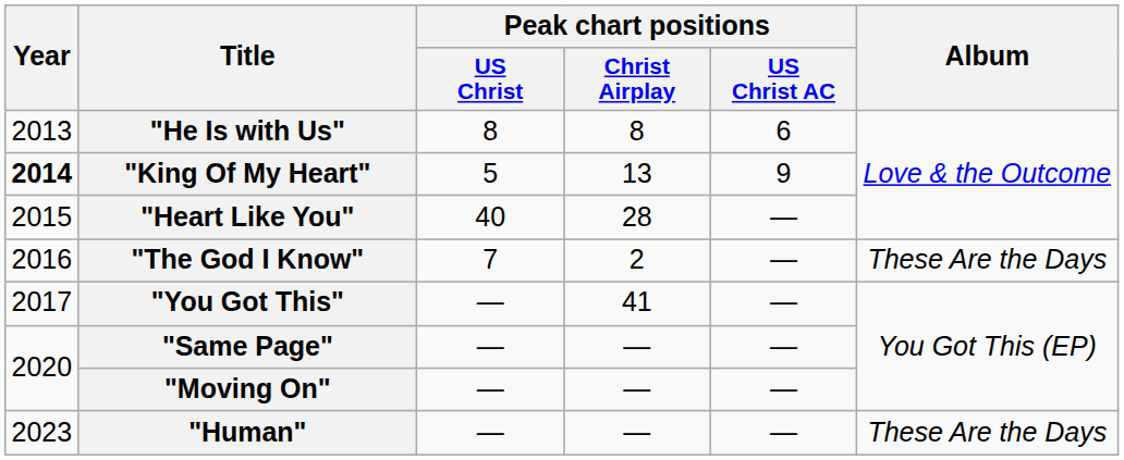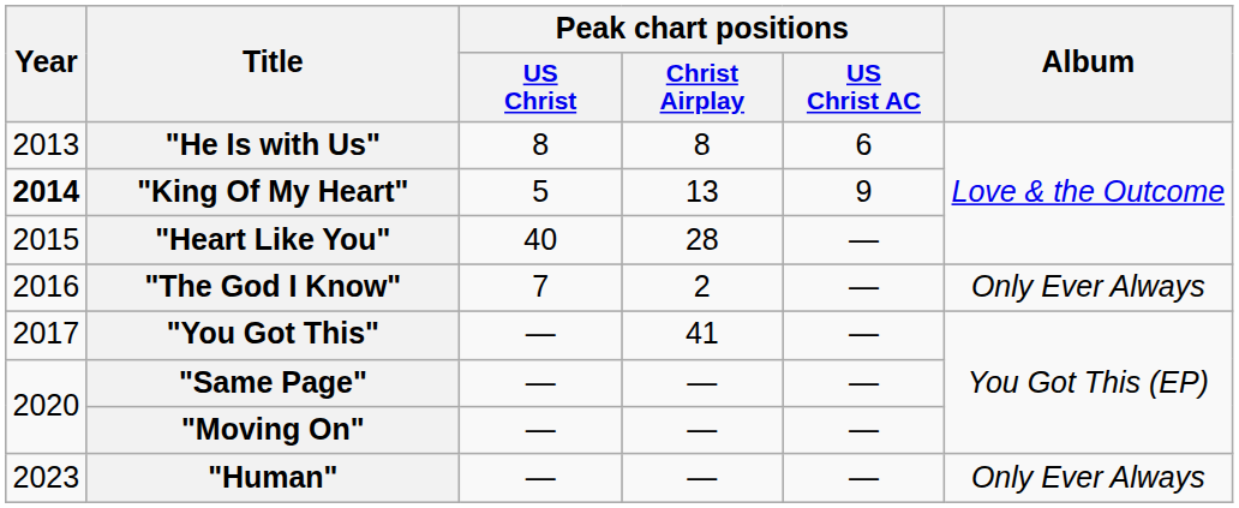"The God I Know" | Album: These Are the Days -> Only Ever Always
"Human" | Album: These Are the Days -> Only Ever Always
